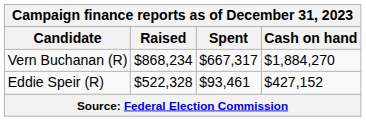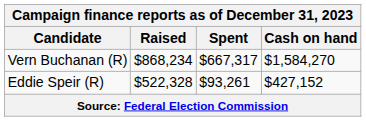Vern Buchanan (R) | Cash on hand: $1,884,270 -> $1,584,270
Eddie Speir (R) | Spent: $93,461 -> $93,261
